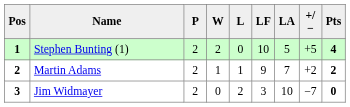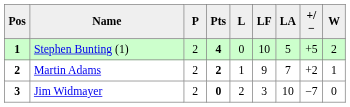columns swapped: W <-> Pts
